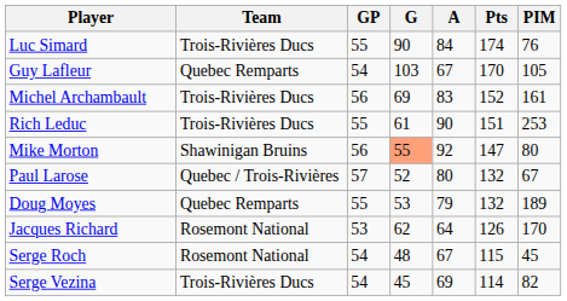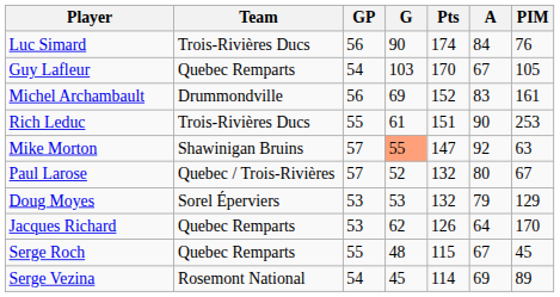columns swapped: A <-> Pts
Luc Simard | GP: 55 -> 56
Michel Archambault | Team: Trois-Rivières Ducs -> Drummondville
Mike Morton | GP: 56 -> 57
Mike Morton | PIM: 80 -> 63
Doug Moyes | Team: Quebec Remparts -> Sorel Éperviers
Doug Moyes | GP: 55 -> 53
Doug Moyes | PIM: 189 -> 129
Jacques Richard | Team: Rosemont National -> Quebec Remparts
Serge Roch | Team: Rosemont National -> Quebec Remparts
Serge Roch | GP: 54 -> 55
Serge Vezina | Team: Trois-Rivières Ducs -> Rosemont National
Serge Vezina | PIM: 82 -> 89
